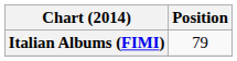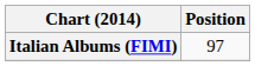Italian Albums (FIMI) | Position: 79 -> 97
